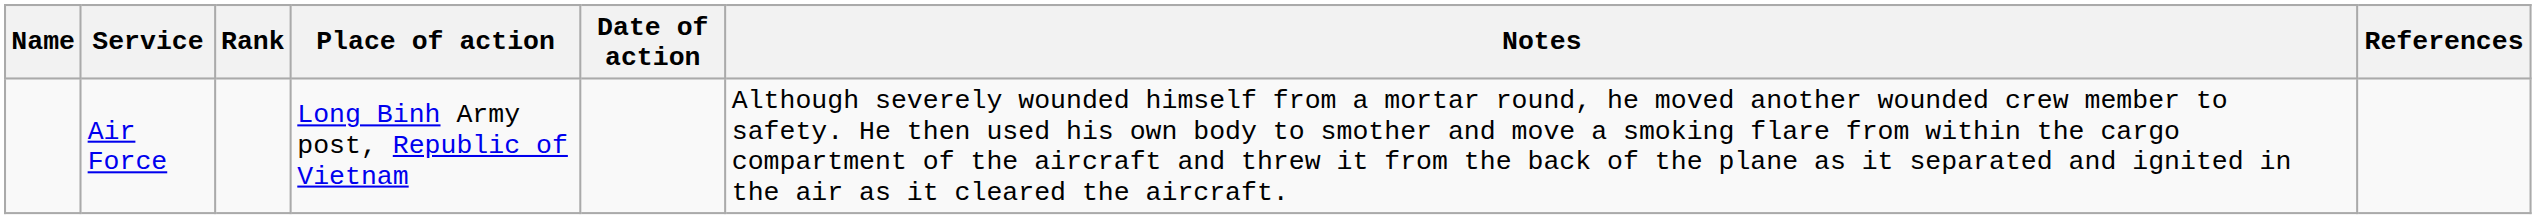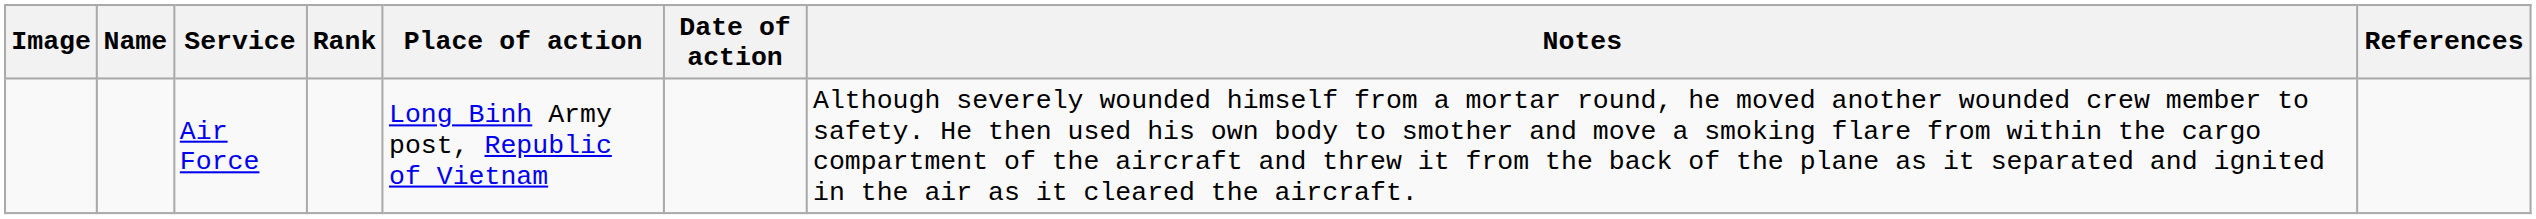+ column: Image
